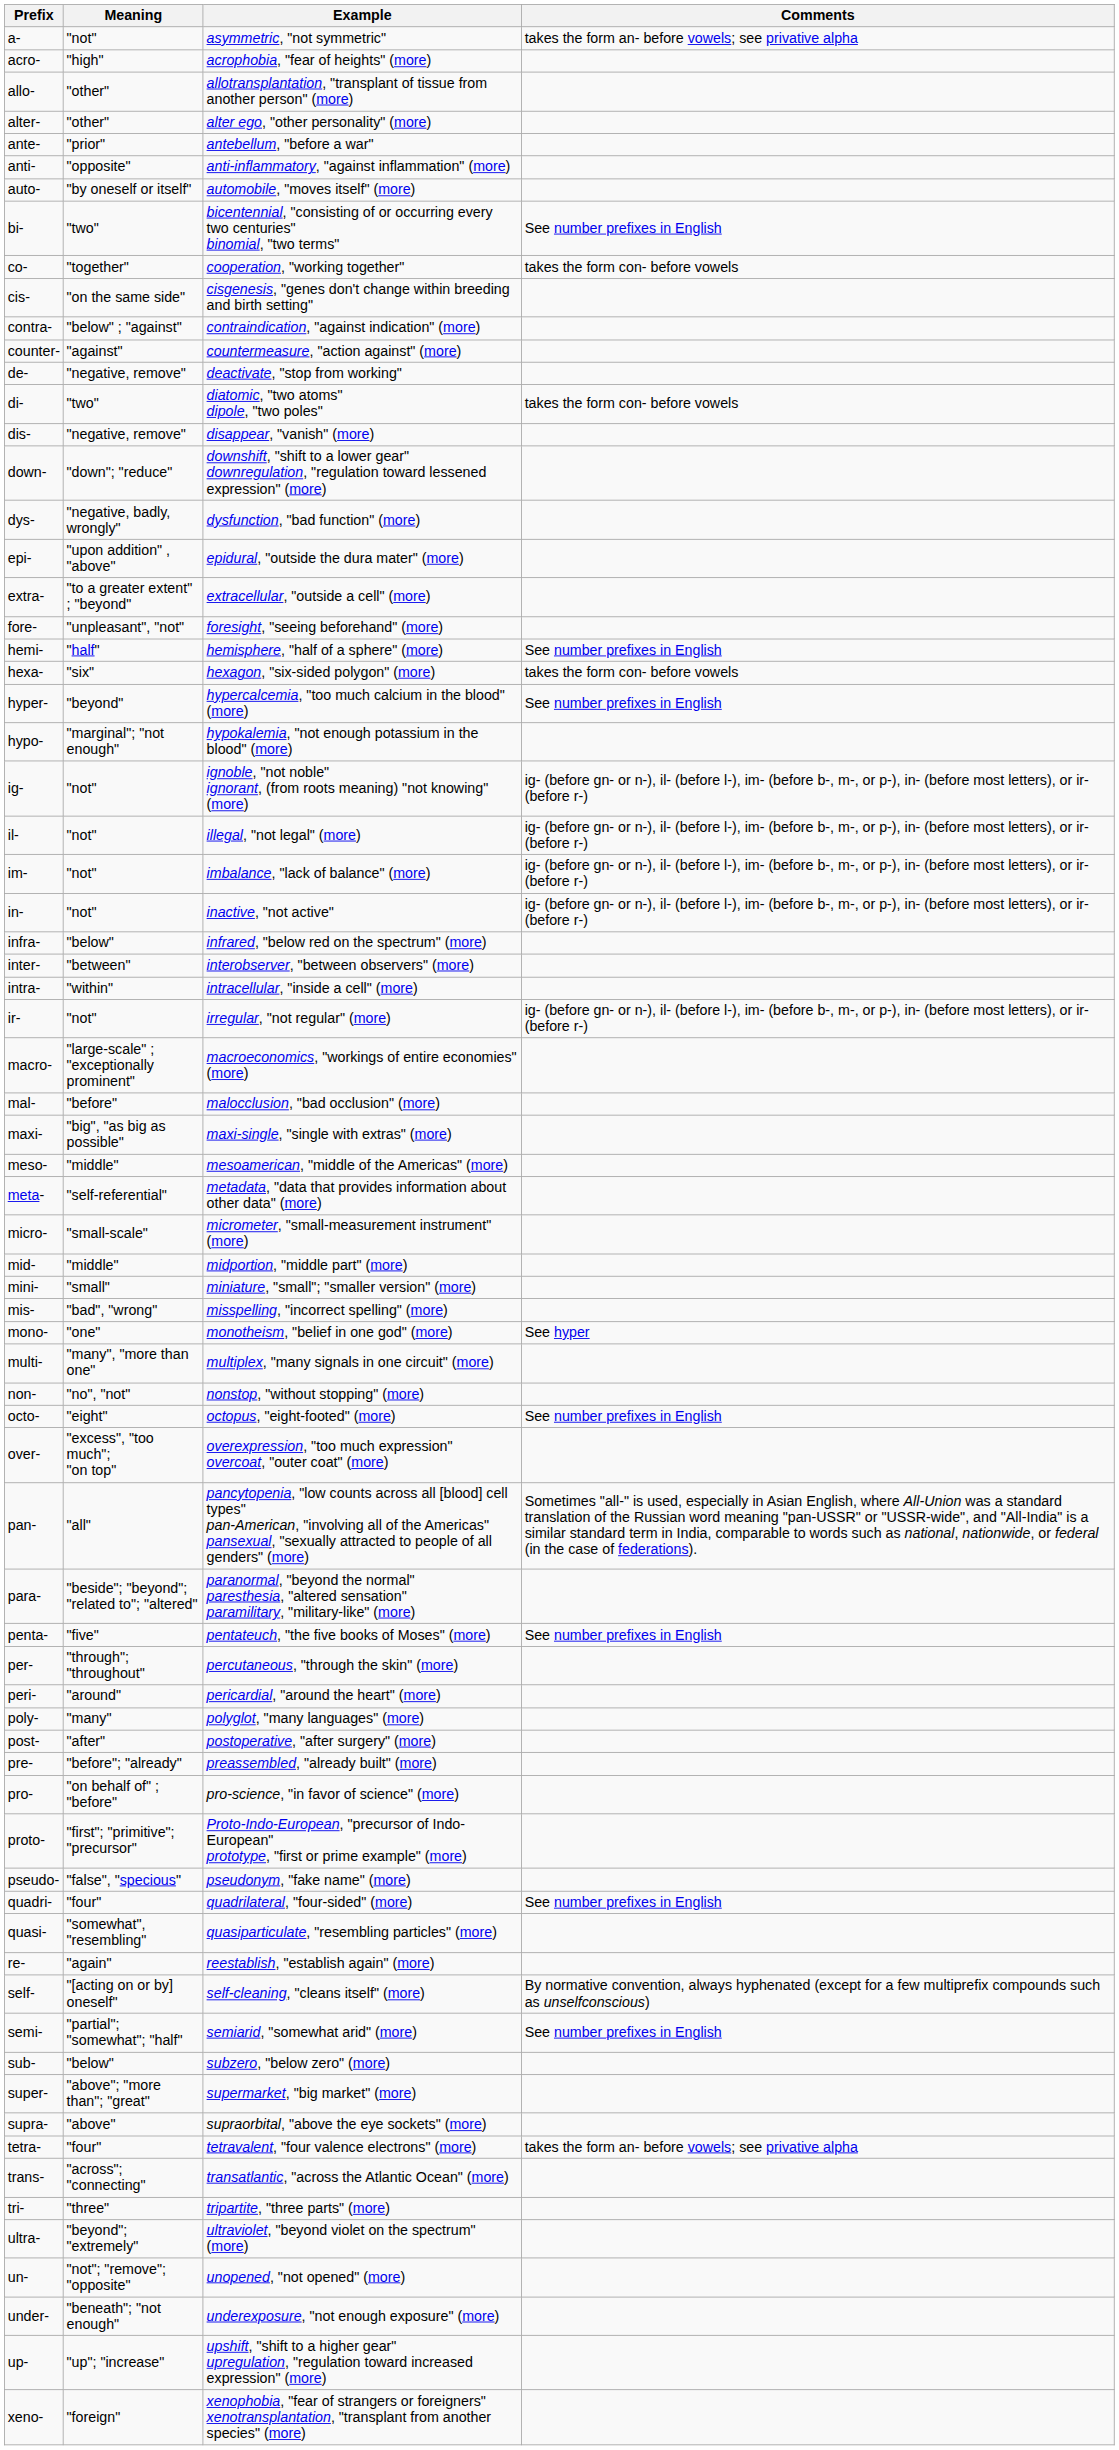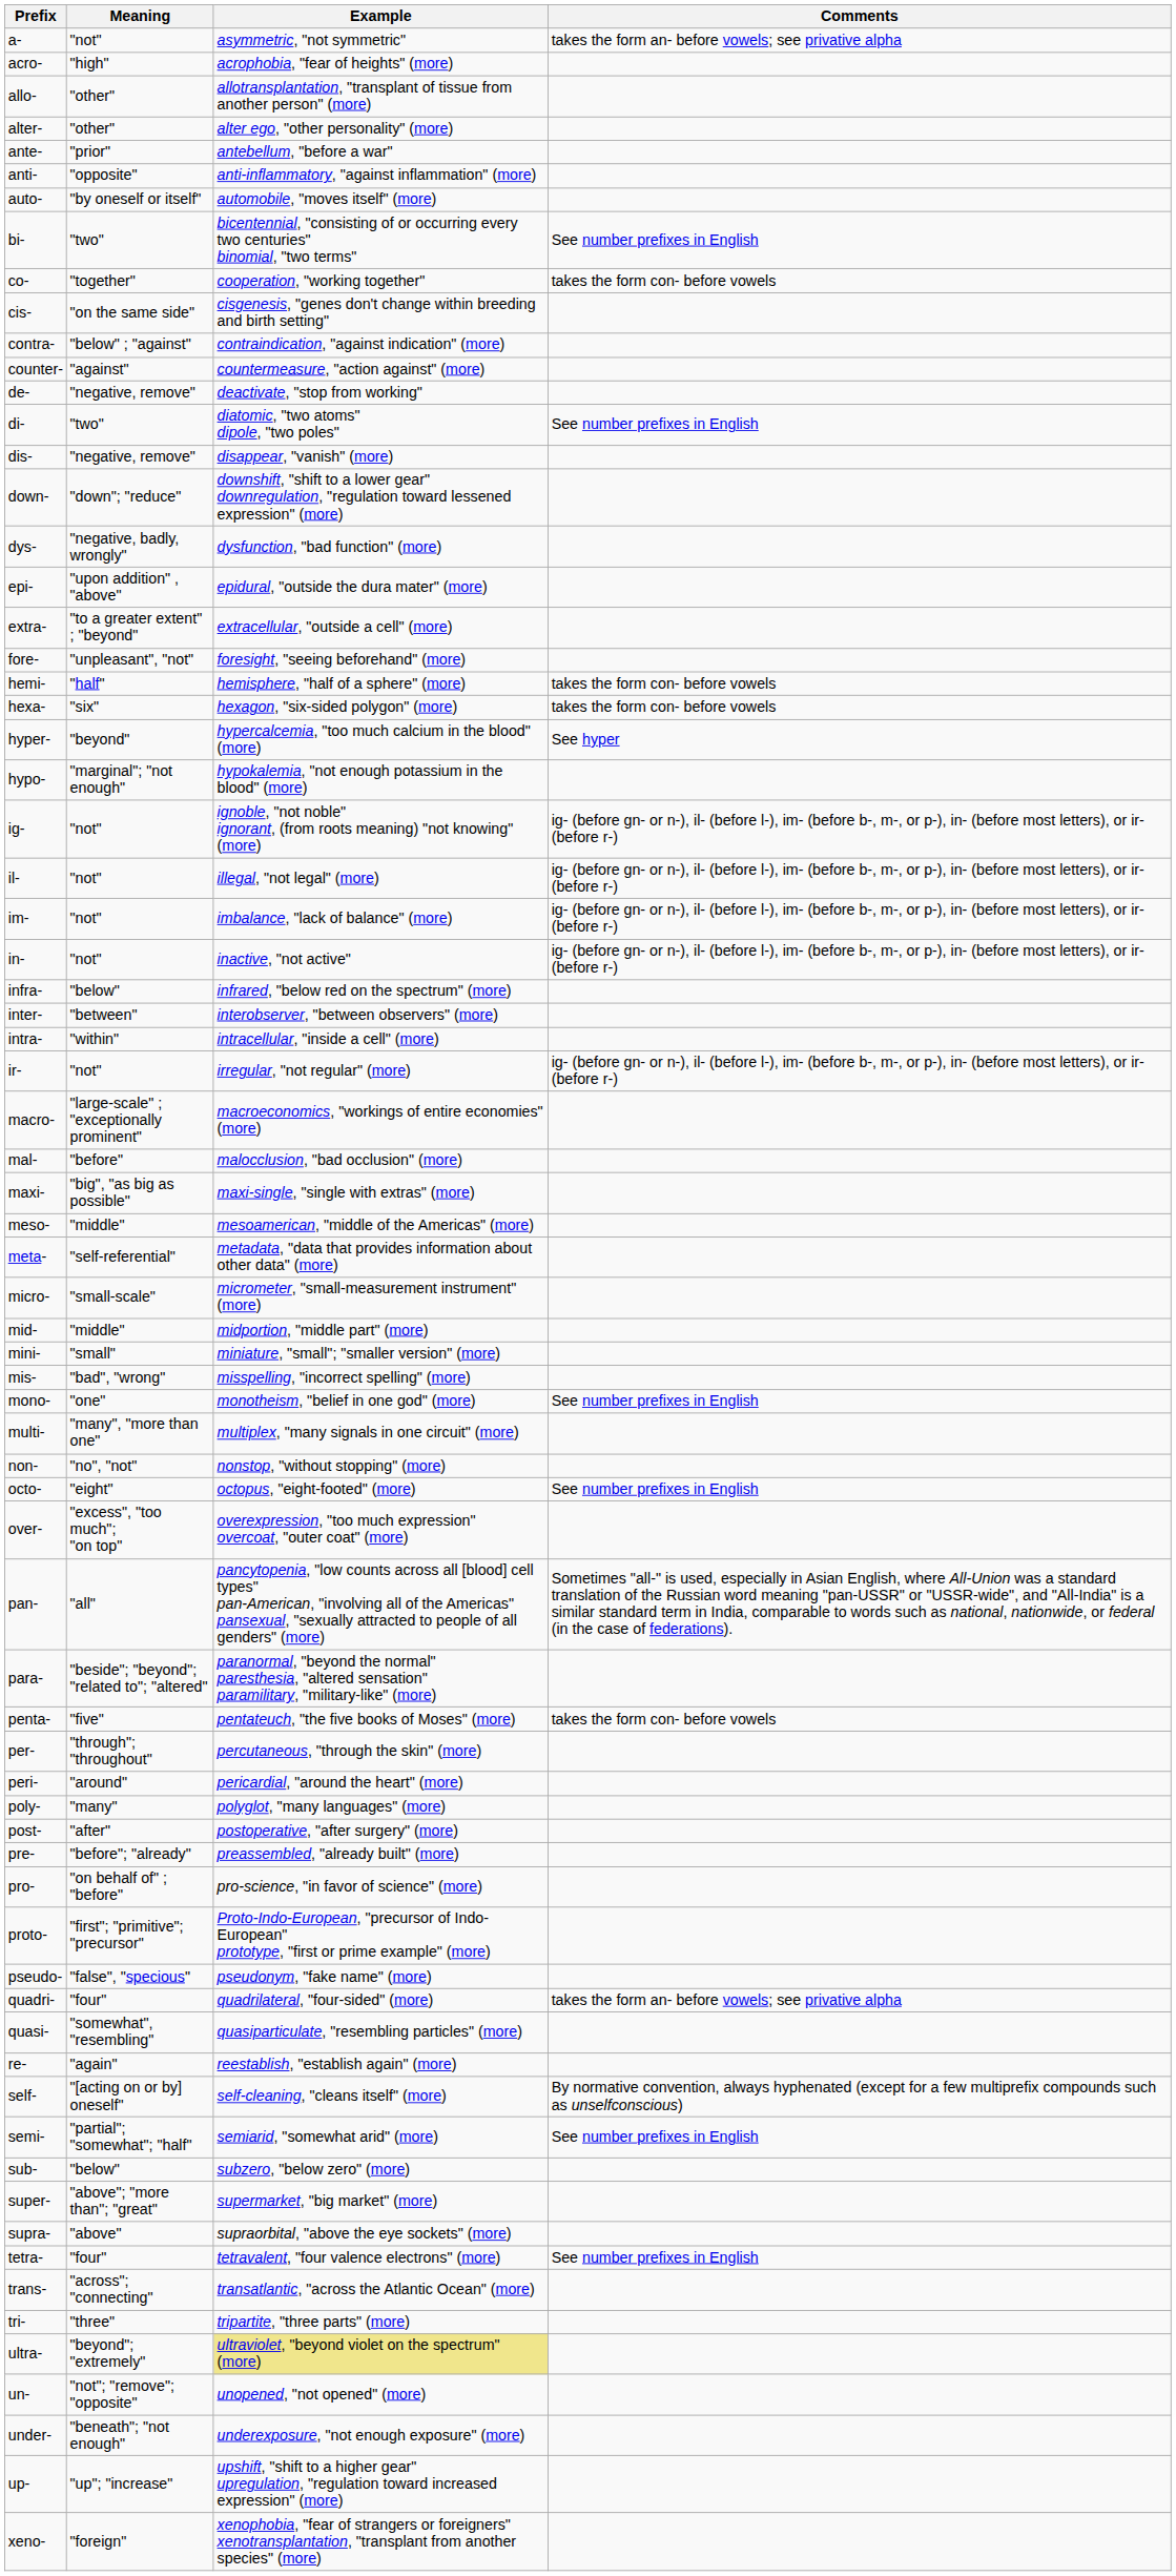di- | Comments: takes the form con- before vowels -> See number prefixes in English
hemi- | Comments: See number prefixes in English -> takes the form con- before vowels
hyper- | Comments: See number prefixes in English -> See hyper
mono- | Comments: See hyper -> See number prefixes in English
penta- | Comments: See number prefixes in English -> takes the form con- before vowels
quadri- | Comments: See number prefixes in English -> takes the form an- before vowels; see privative alpha
tetra- | Comments: takes the form an- before vowels; see privative alpha -> See number prefixes in English
ultra- | Example: no background -> khaki background
